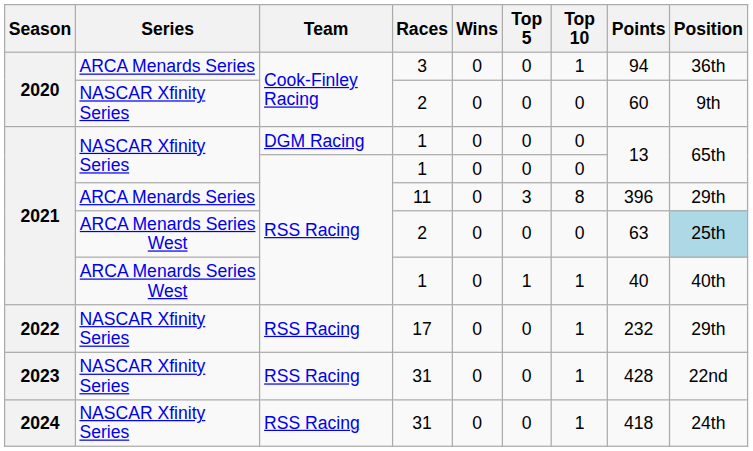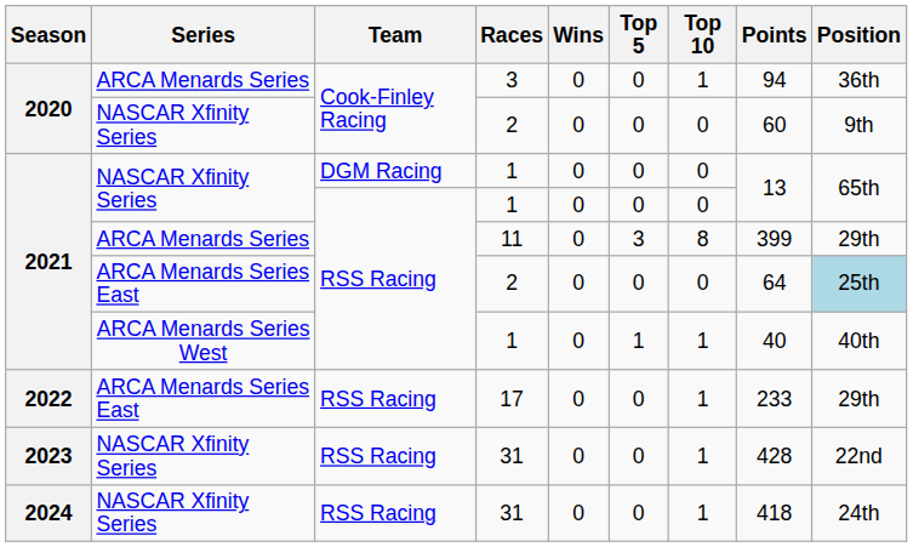11 | Points: 396 -> 399
2021 / 2 | Series: ARCA Menards Series West -> ARCA Menards Series East
2021 / 2 | Points: 63 -> 64
17 | Series: NASCAR Xfinity Series -> ARCA Menards Series East
17 | Points: 232 -> 233
